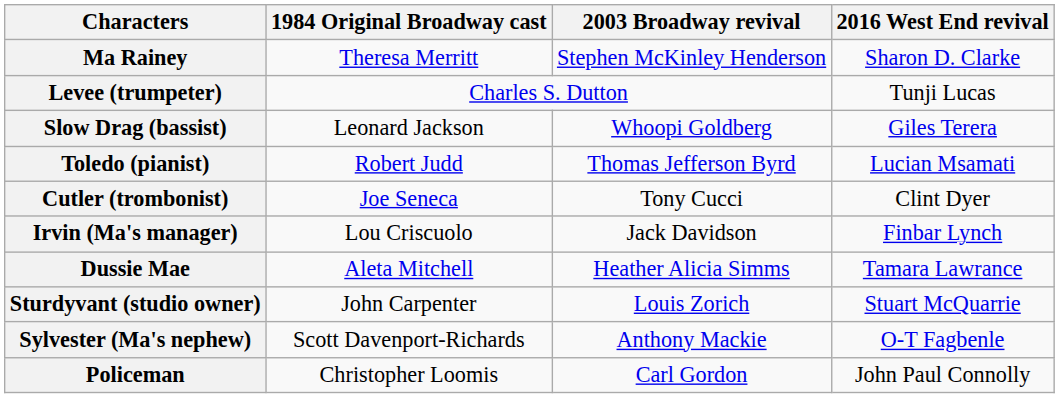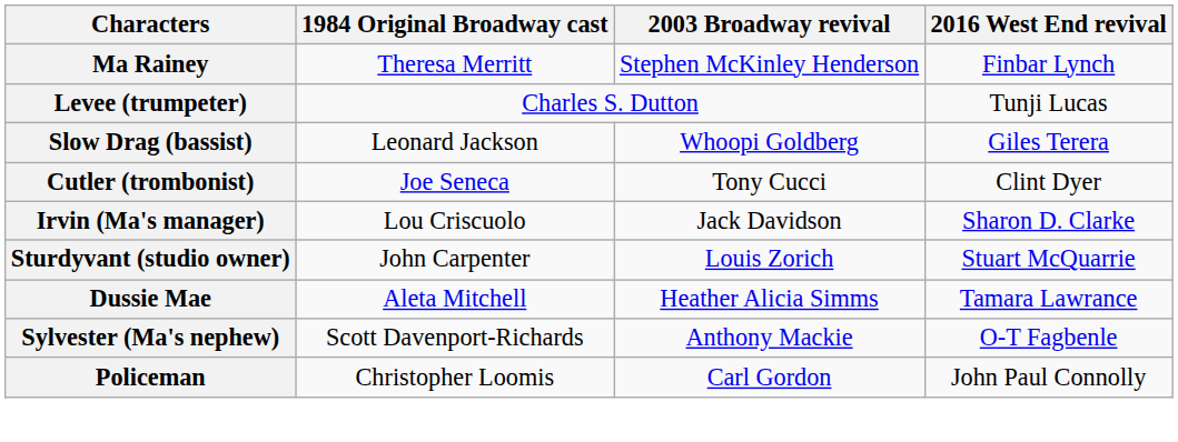Ma Rainey | 2016 West End revival: Sharon D. Clarke -> Finbar Lynch
- row: Toledo (pianist) | Robert Judd | Thomas Jefferson Byrd | Lucian Msamati
Irvin (Ma's manager) | 2016 West End revival: Finbar Lynch -> Sharon D. Clarke
rows swapped: Sturdyvant (studio owner) <-> Dussie Mae
